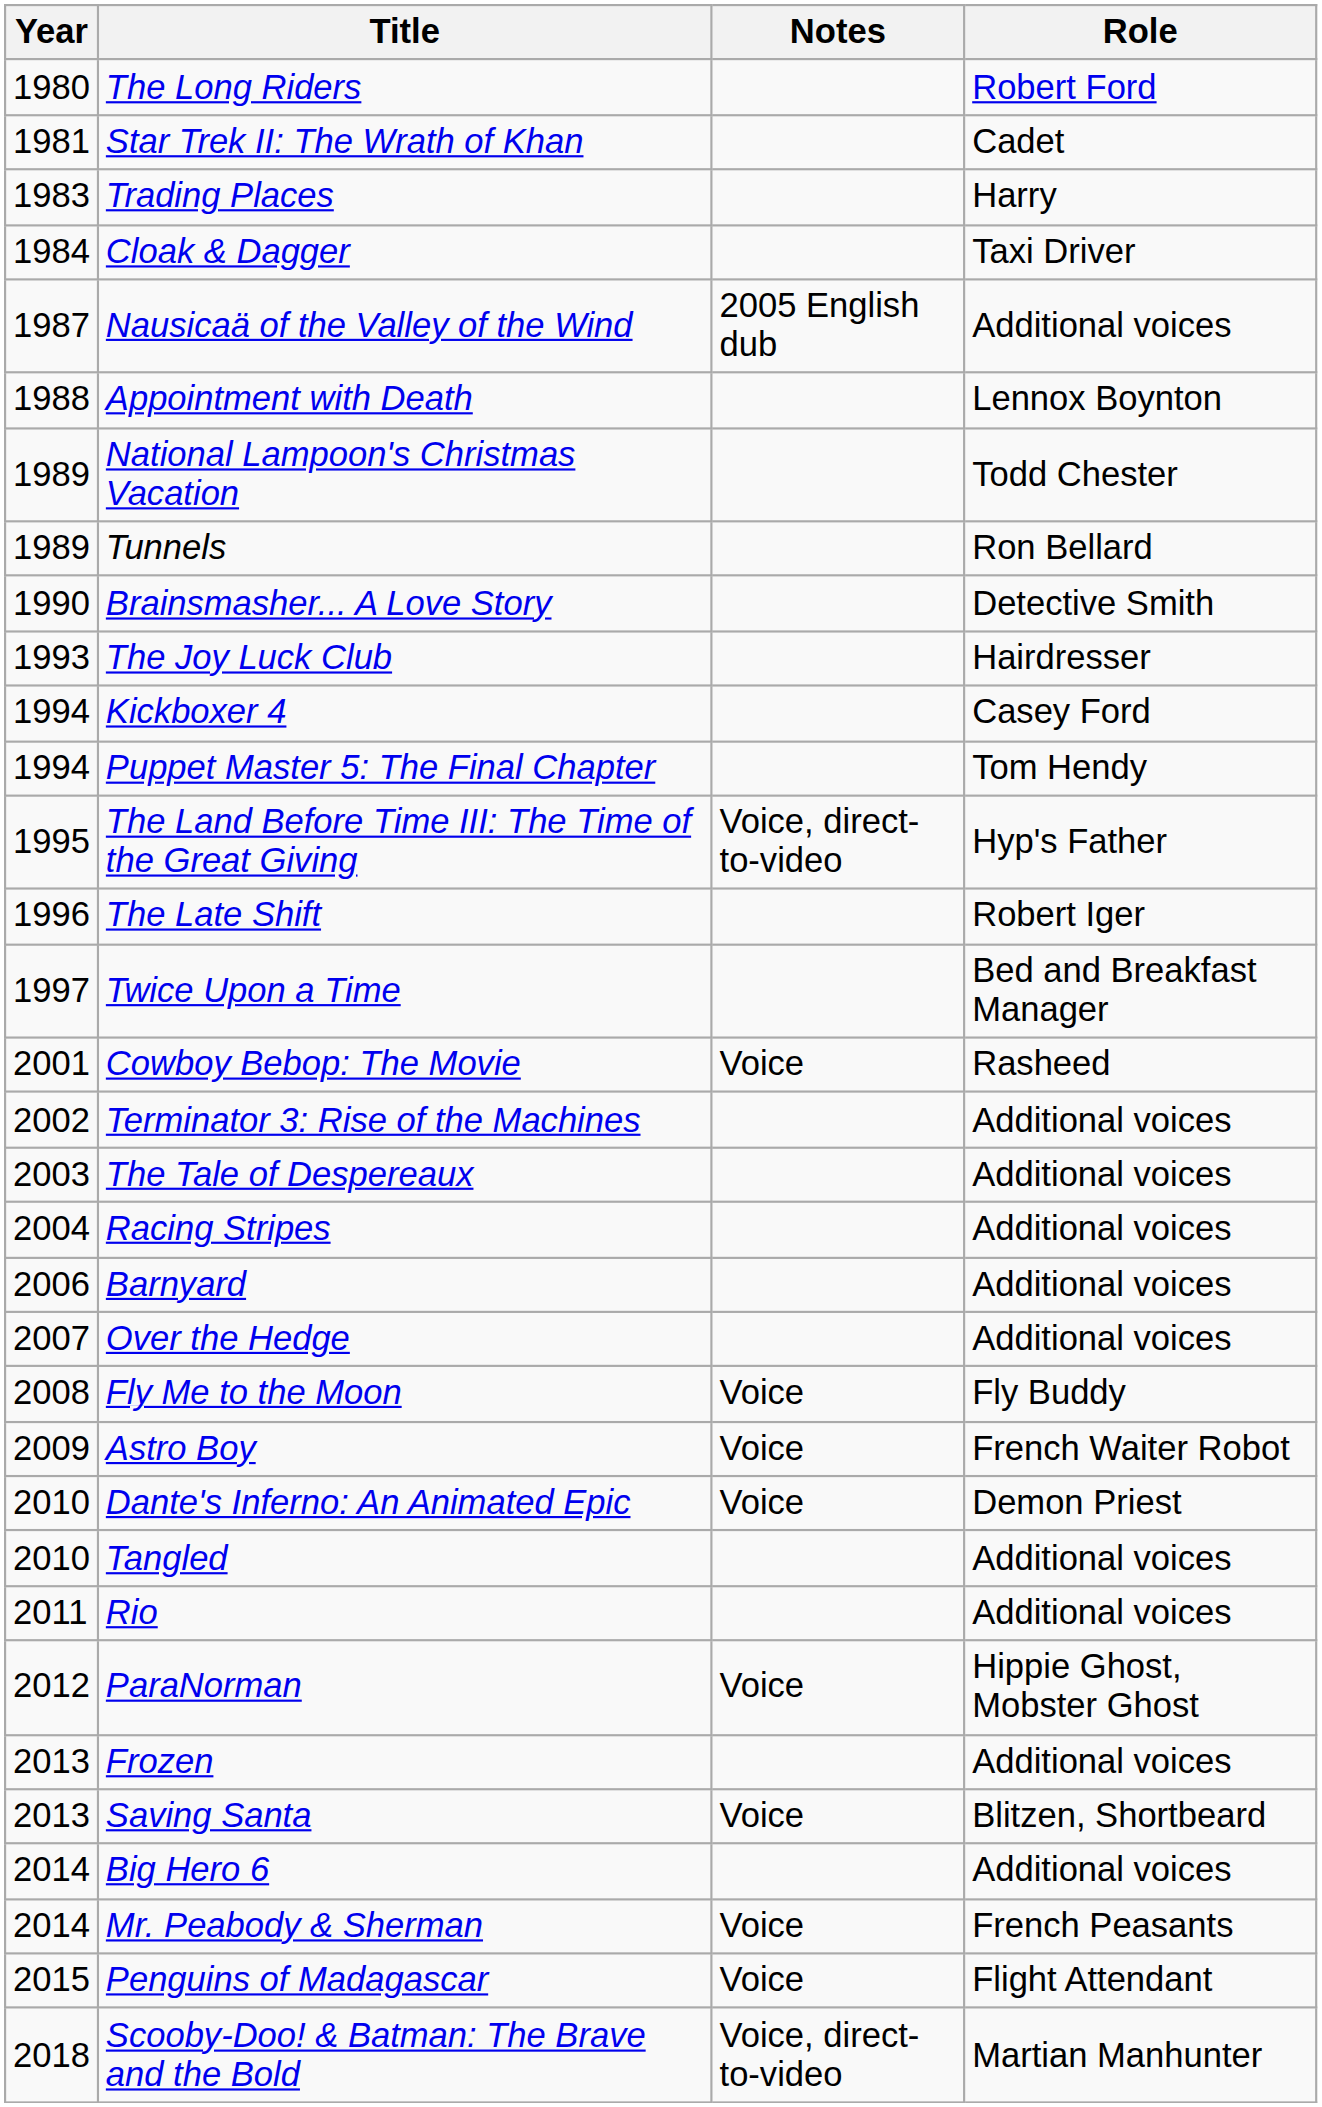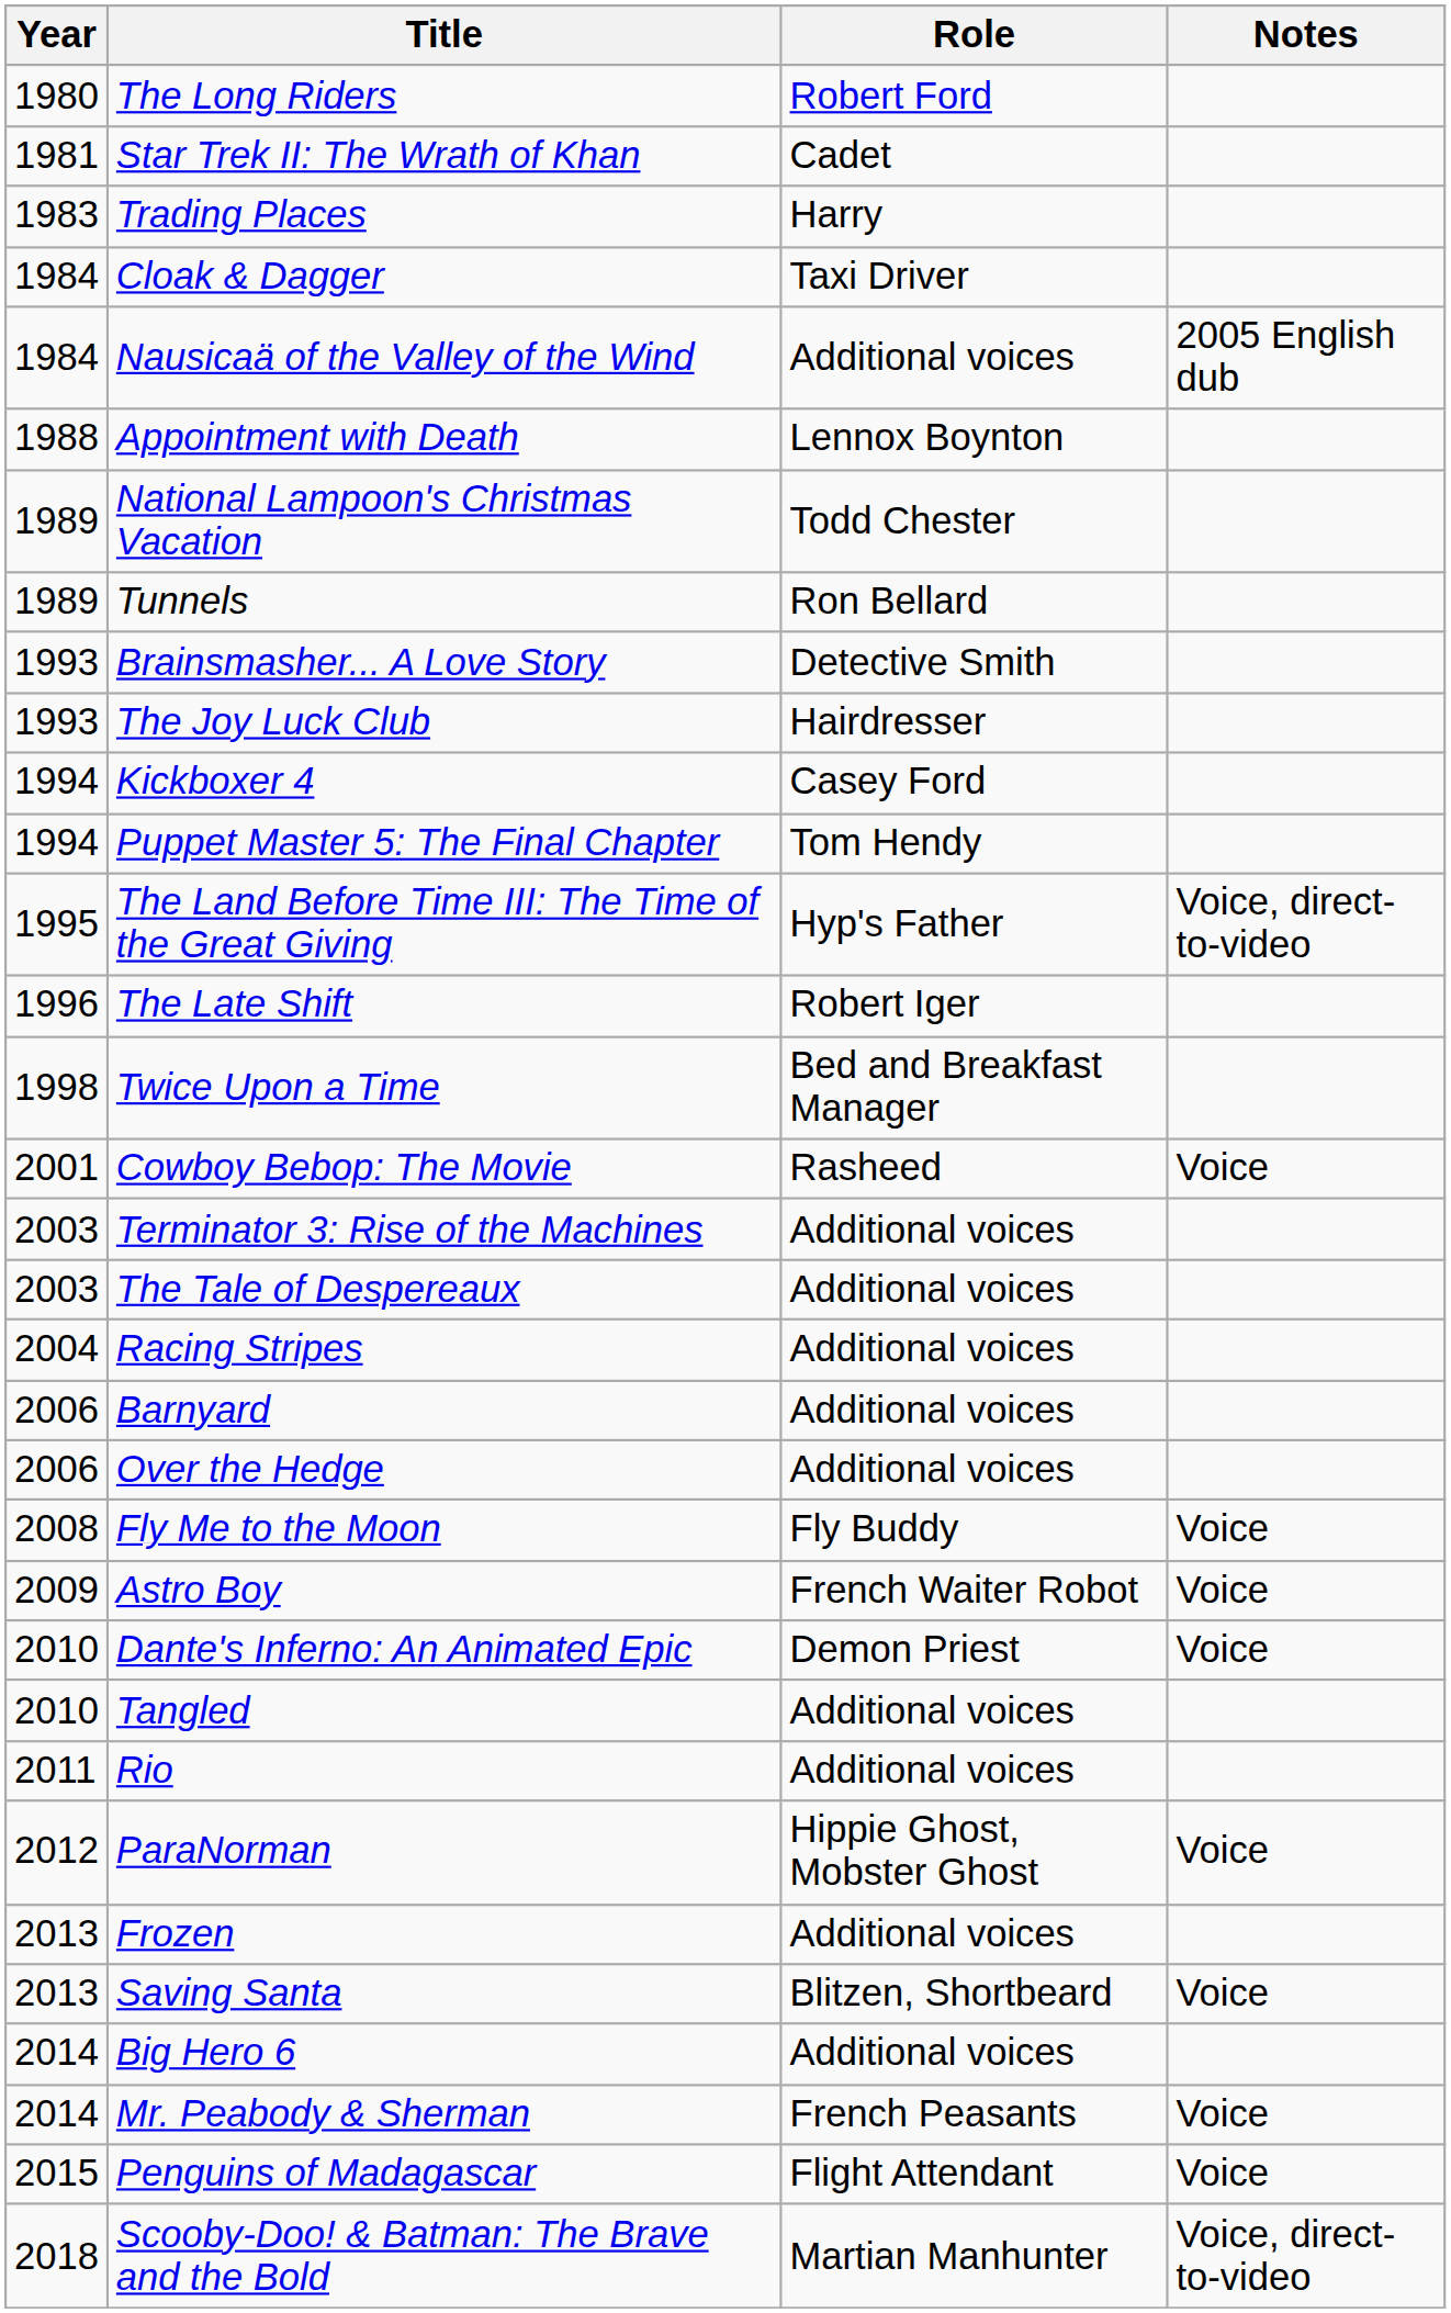columns swapped: Role <-> Notes
Nausicaä of the Valley of the Wind | Year: 1987 -> 1984
Brainsmasher... A Love Story | Year: 1990 -> 1993
Twice Upon a Time | Year: 1997 -> 1998
Terminator 3: Rise of the Machines | Year: 2002 -> 2003
Over the Hedge | Year: 2007 -> 2006
